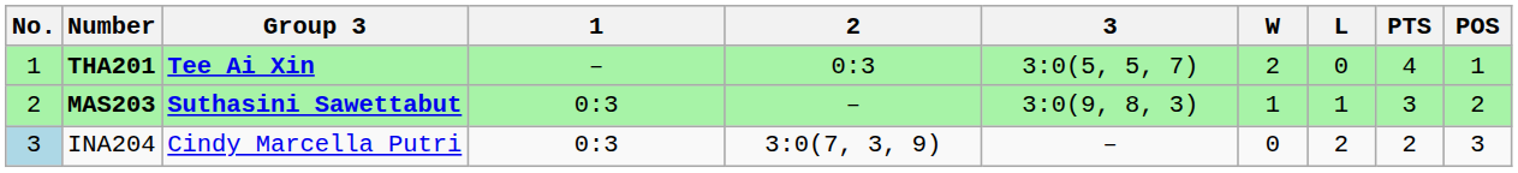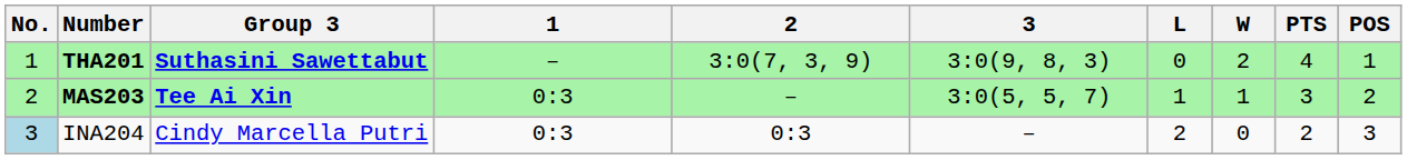columns swapped: W <-> L
THA201 | Group 3: Tee Ai Xin -> Suthasini Sawettabut
THA201 | 2: 0:3 -> 3:0(7, 3, 9)
THA201 | 3: 3:0(5, 5, 7) -> 3:0(9, 8, 3)
MAS203 | Group 3: Suthasini Sawettabut -> Tee Ai Xin
MAS203 | 3: 3:0(9, 8, 3) -> 3:0(5, 5, 7)
INA204 | 2: 3:0(7, 3, 9) -> 0:3
